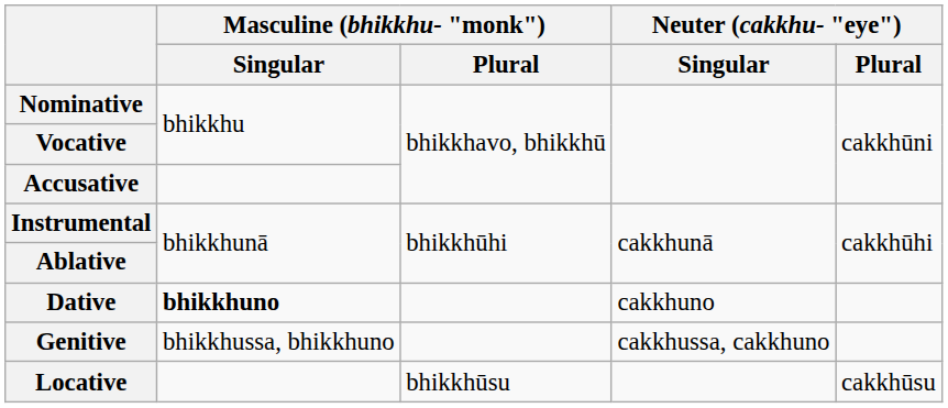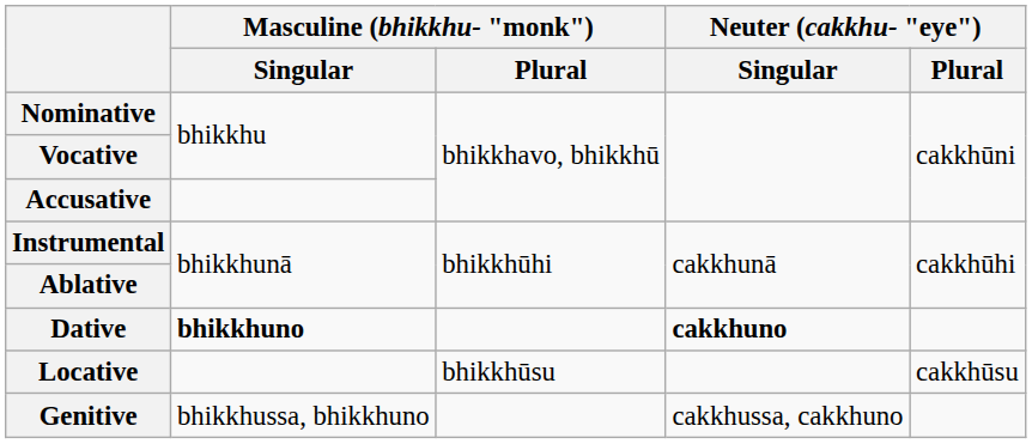Dative | Neuter (cakkhu- "eye") / Singular: normal -> bold
rows swapped: Genitive <-> Locative
